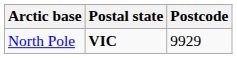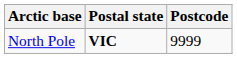North Pole | Postcode: 9929 -> 9999
